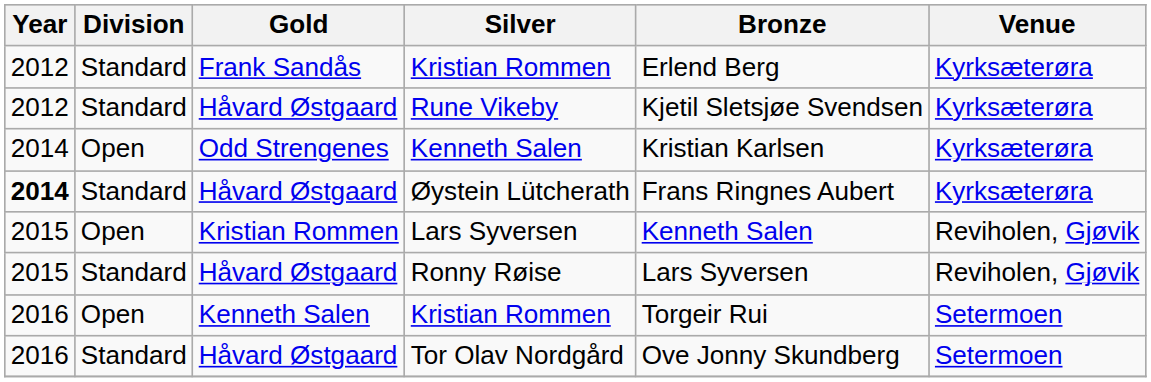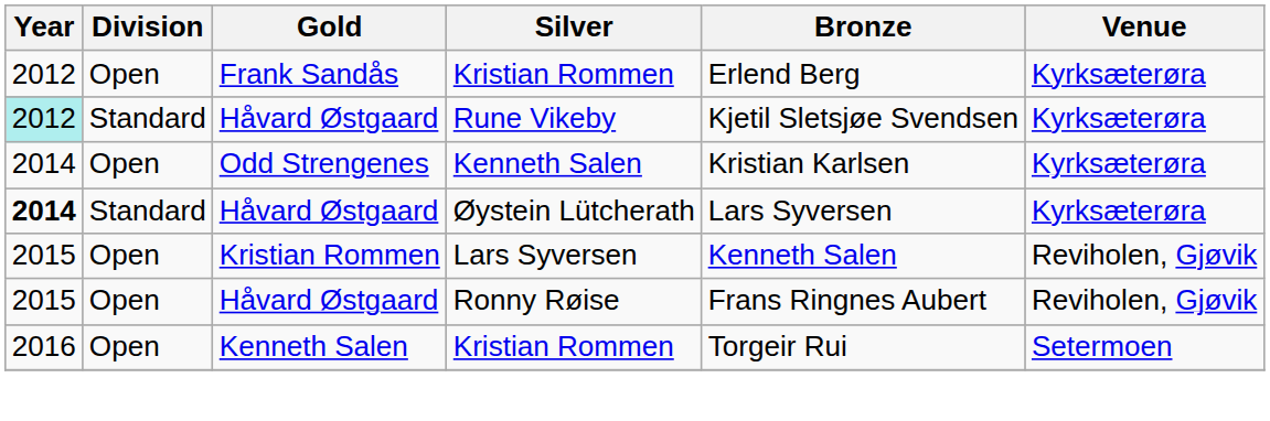Frank Sandås / Kristian Rommen | Division: Standard -> Open
Rune Vikeby | Year: no background -> paleturquoise background
Øystein Lütcherath | Bronze: Frans Ringnes Aubert -> Lars Syversen
Ronny Røise | Division: Standard -> Open
Ronny Røise | Bronze: Lars Syversen -> Frans Ringnes Aubert
- row: 2016 | Standard | Håvard Østgaard | Tor Olav Nordgård | Ove Jonny Skundberg | Setermoen
